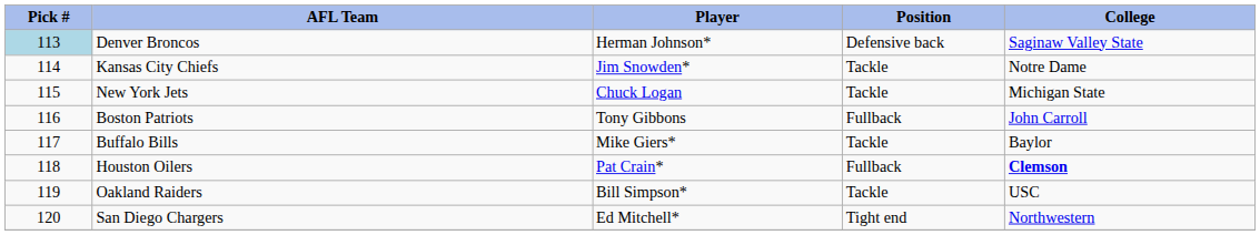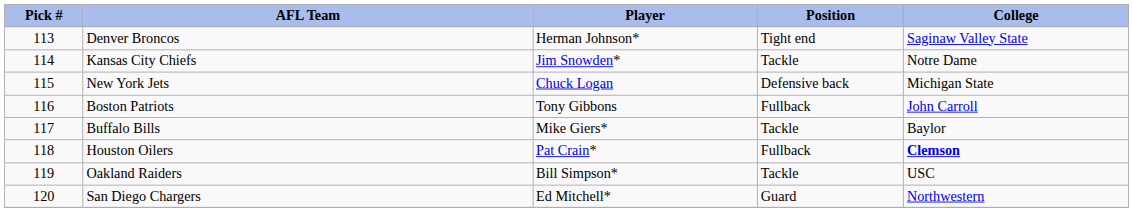Denver Broncos | Pick #: lightblue background -> no background
Denver Broncos | Position: Defensive back -> Tight end
New York Jets | Position: Tackle -> Defensive back
San Diego Chargers | Position: Tight end -> Guard
